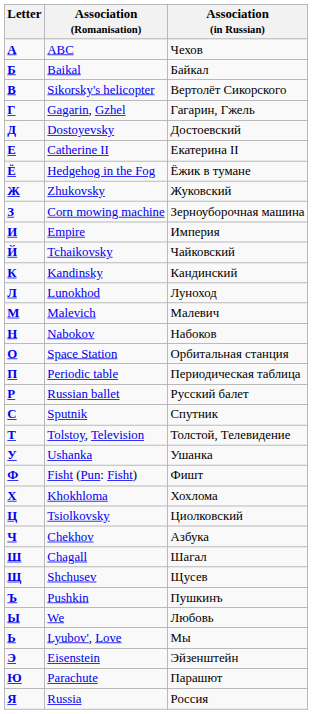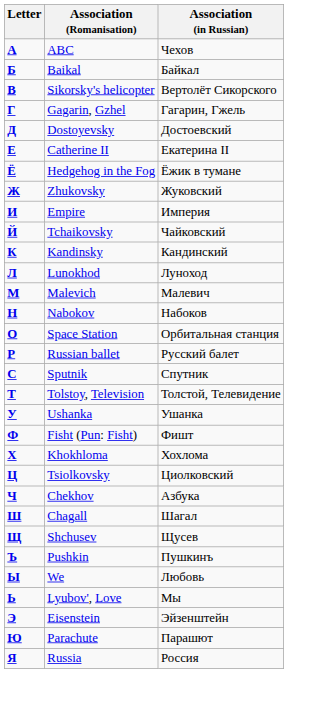- row: З | Corn mowing machine | Зерноуборочная машина
- row: П | Periodic table | Периодическая таблица
